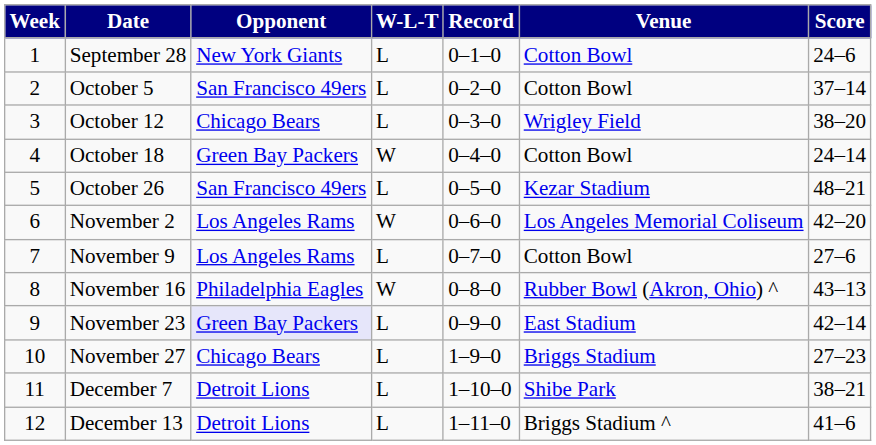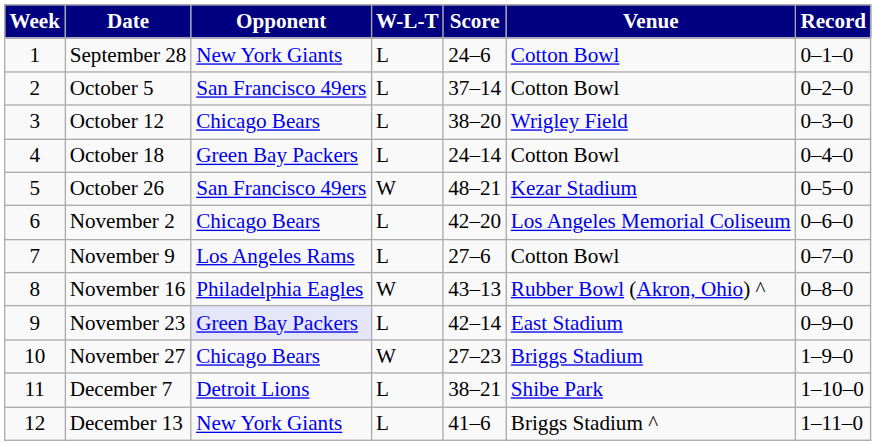columns swapped: Score <-> Record
October 18 | W-L-T: W -> L
October 26 | W-L-T: L -> W
November 2 | Opponent: Los Angeles Rams -> Chicago Bears
November 2 | W-L-T: W -> L
November 27 | W-L-T: L -> W
December 13 | Opponent: Detroit Lions -> New York Giants
